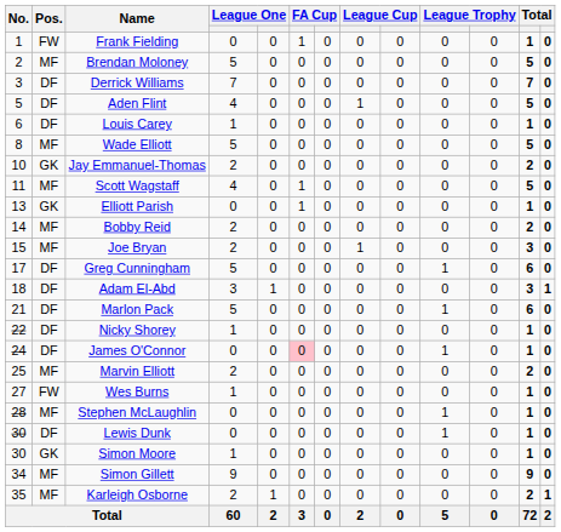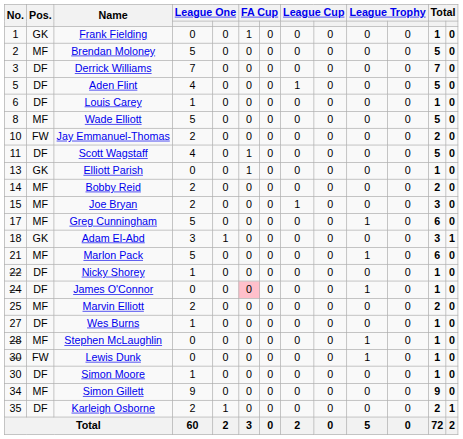Frank Fielding | Pos.: FW -> GK
Jay Emmanuel-Thomas | Pos.: GK -> FW
Scott Wagstaff | Pos.: MF -> DF
Greg Cunningham | Pos.: DF -> MF
Adam El-Abd | Pos.: DF -> GK
Marlon Pack | Pos.: DF -> MF
Wes Burns | Pos.: FW -> DF
Lewis Dunk | Pos.: DF -> FW
Simon Moore | Pos.: GK -> DF
Karleigh Osborne | Pos.: MF -> DF
